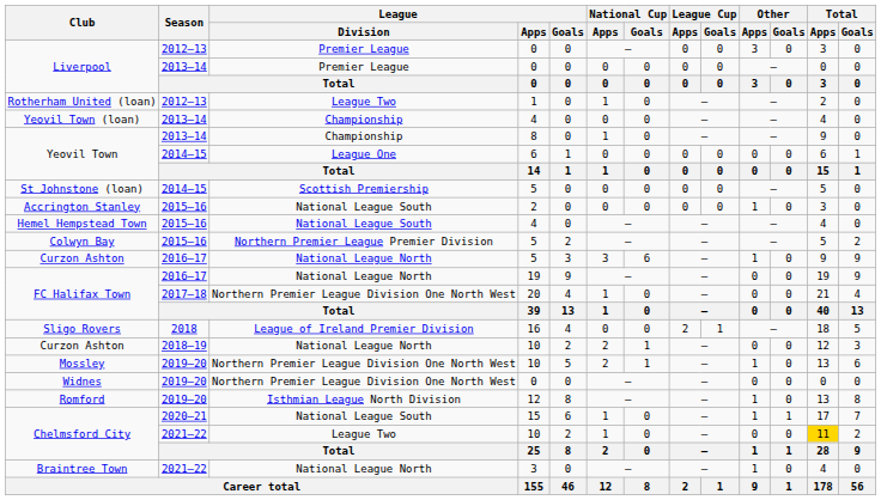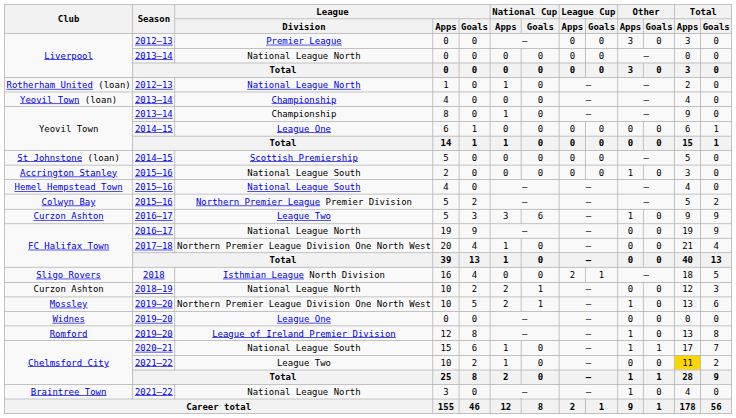Liverpool / 2013–14 | League / Division: Premier League -> National League North
Rotherham United (loan) | League / Division: League Two -> National League North
Curzon Ashton / 2016–17 | League / Division: National League North -> League Two
Sligo Rovers | League / Division: League of Ireland Premier Division -> Isthmian League North Division
Widnes | League / Division: Northern Premier League Division One North West -> League One
Romford | League / Division: Isthmian League North Division -> League of Ireland Premier Division
